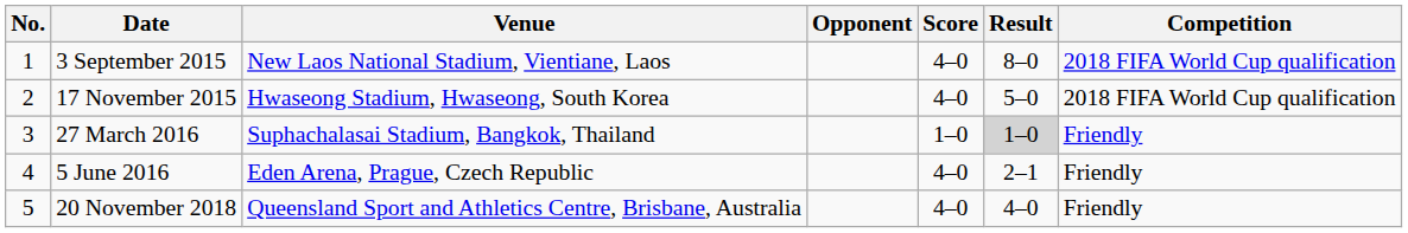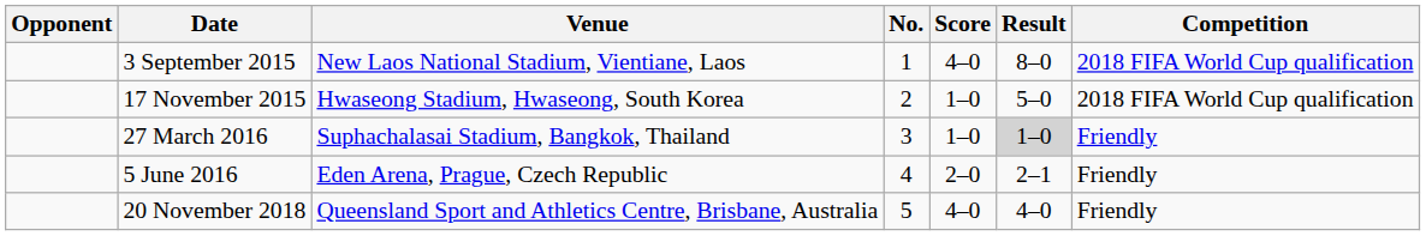columns swapped: No. <-> Opponent
17 November 2015 | Score: 4–0 -> 1–0
5 June 2016 | Score: 4–0 -> 2–0
